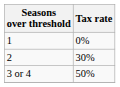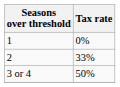2 | Tax rate: 30% -> 33%
